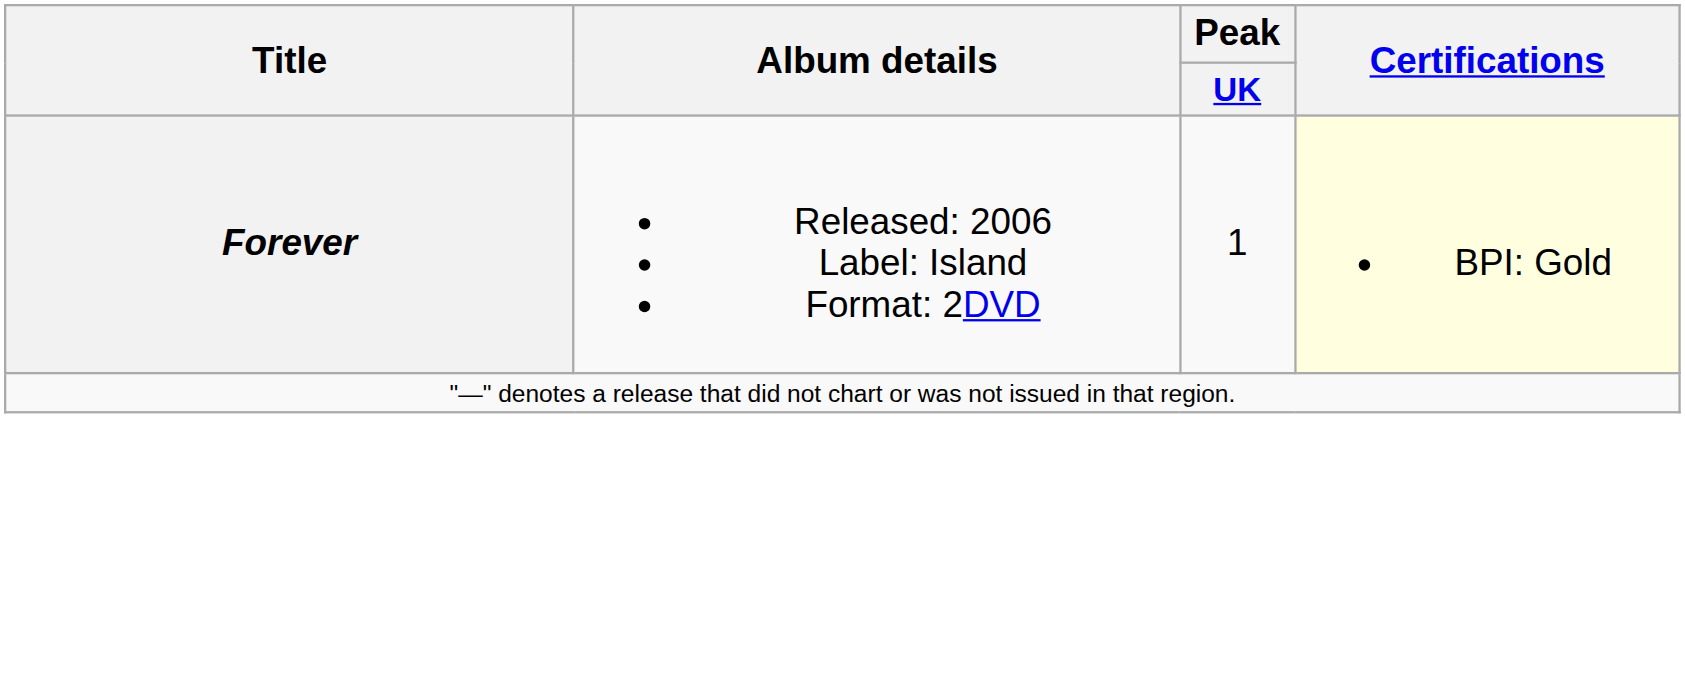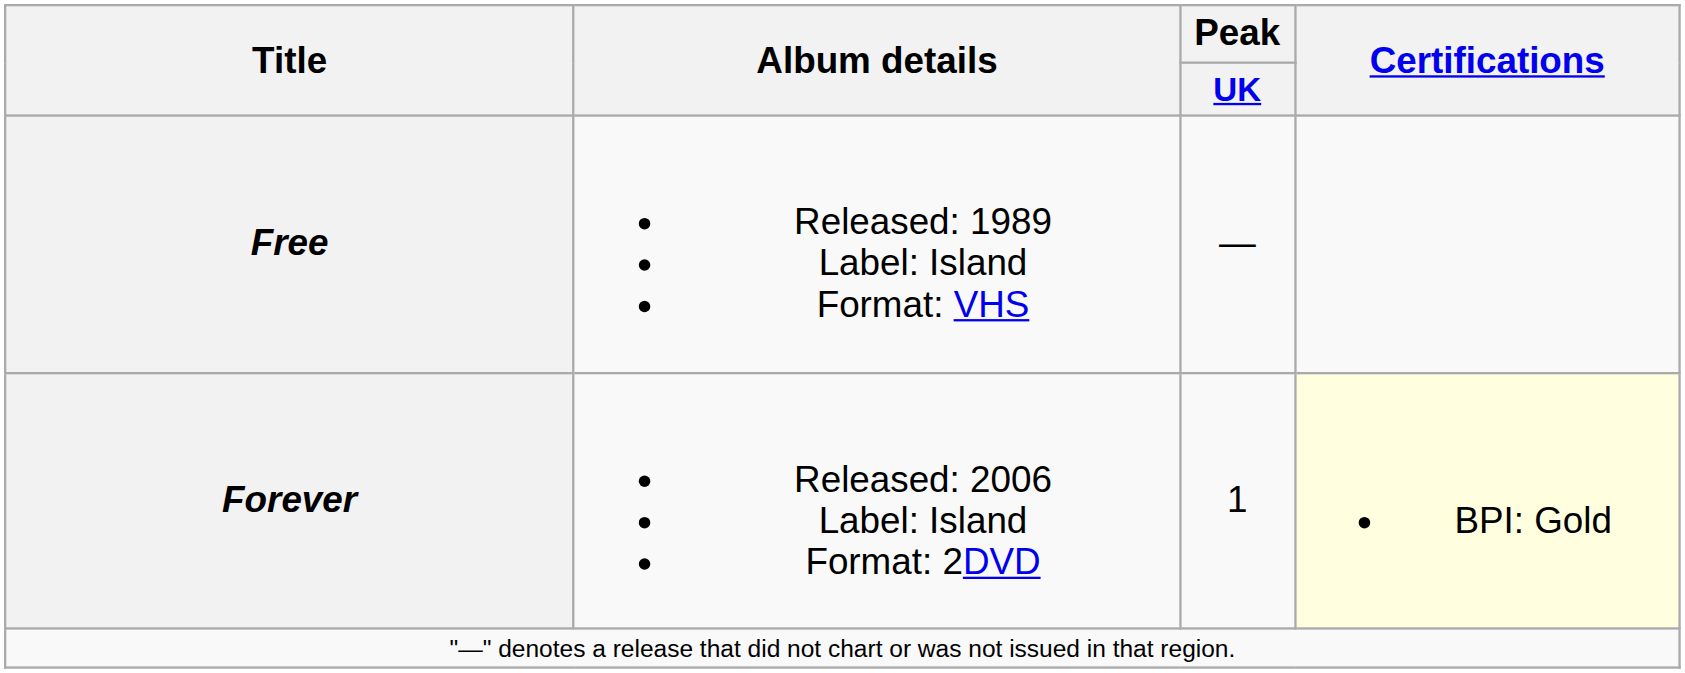+ row: Free | Released: 1989 Label: Island Format: VHS | —
